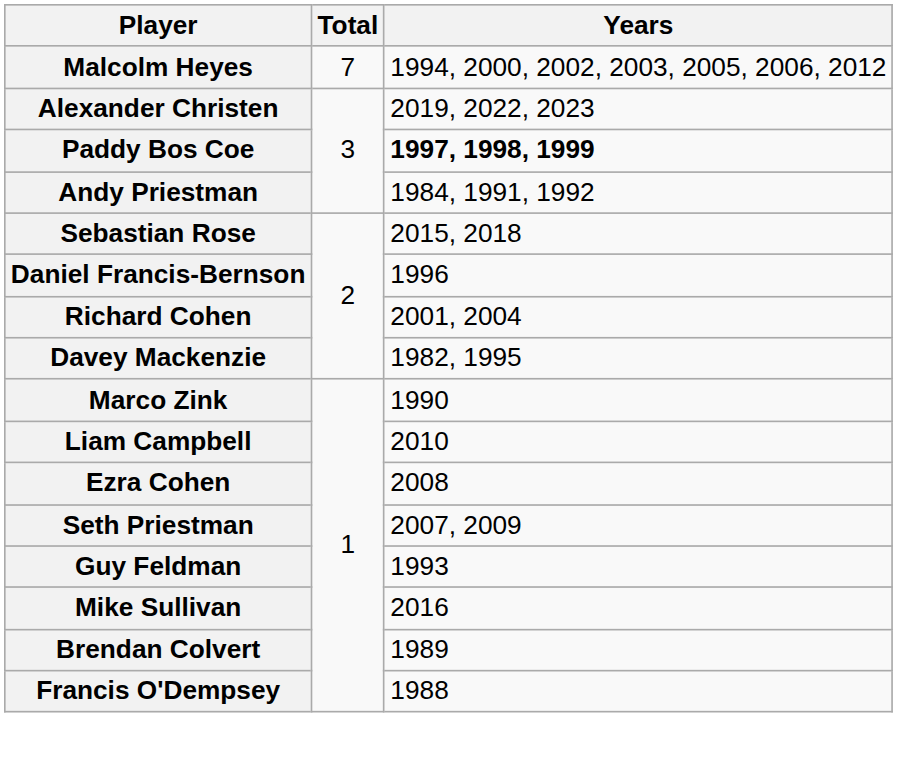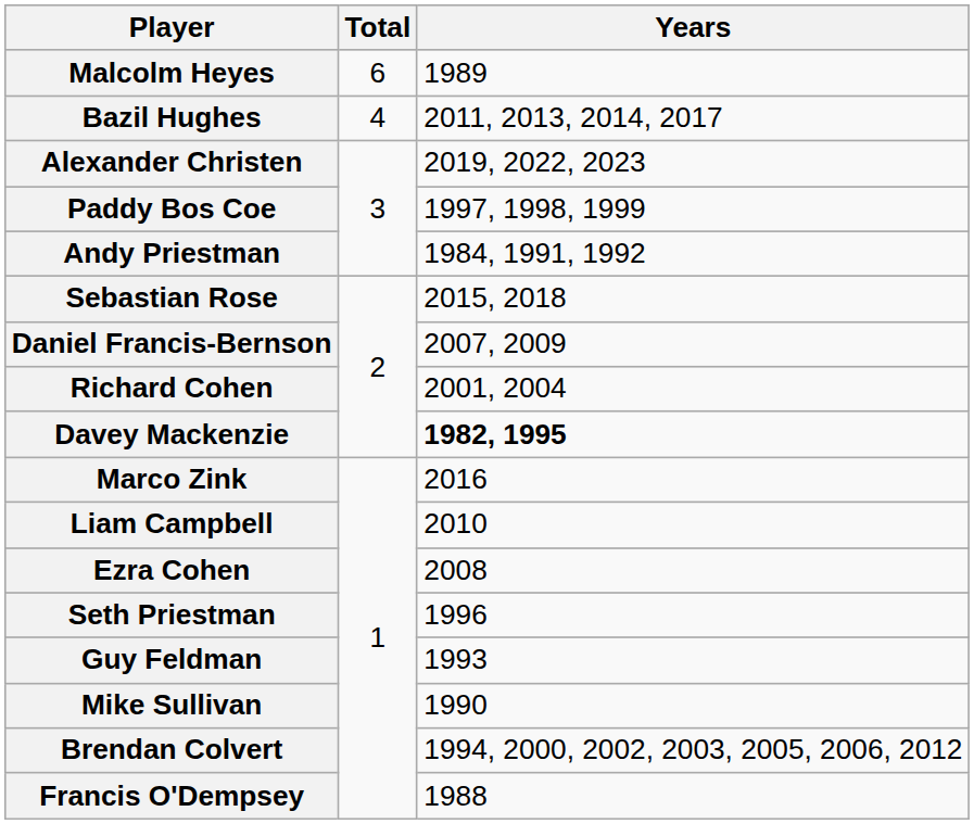Malcolm Heyes | Total: 7 -> 6
Malcolm Heyes | Years: 1994, 2000, 2002, 2003, 2005, 2006, 2012 -> 1989
+ row: Bazil Hughes | 4 | 2011, 2013, 2014, 2017
Paddy Bos Coe | Years: bold -> normal
Daniel Francis-Bernson | Years: 1996 -> 2007, 2009
Davey Mackenzie | Years: normal -> bold
Marco Zink | Years: 1990 -> 2016
Seth Priestman | Years: 2007, 2009 -> 1996
Mike Sullivan | Years: 2016 -> 1990
Brendan Colvert | Years: 1989 -> 1994, 2000, 2002, 2003, 2005, 2006, 2012
